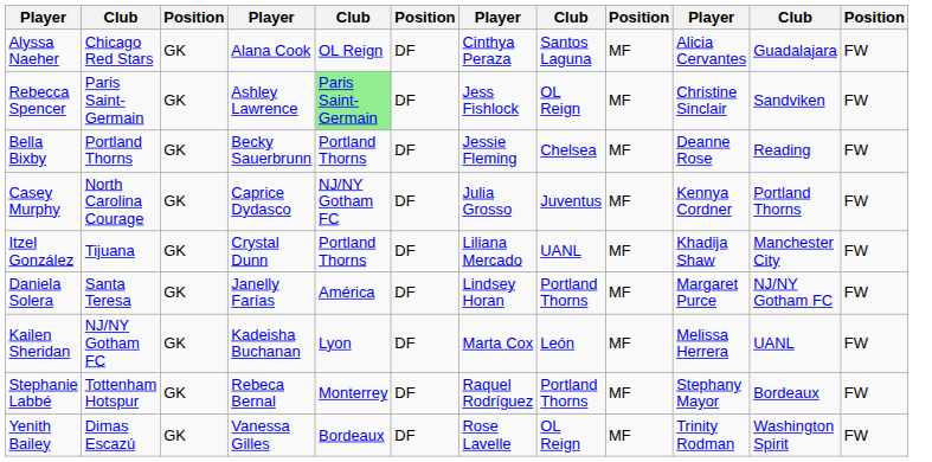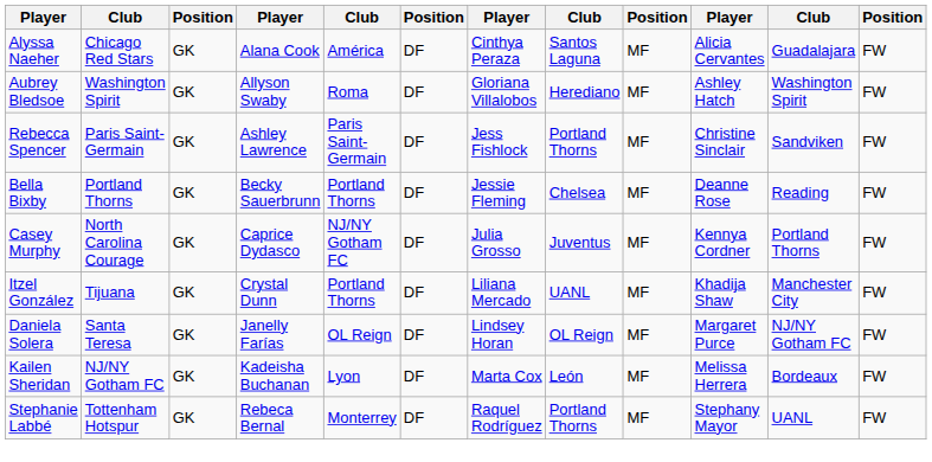Alyssa Naeher | column 5: OL Reign -> América
+ row: Aubrey Bledsoe | Washington Spirit | GK | Allyson Swaby | Roma | DF | Gloriana Villalobos | Herediano | MF | Ashley Hatch | Washington Spirit | FW
Rebecca Spencer | column 5: lightgreen background -> no background
Rebecca Spencer | column 8: OL Reign -> Portland Thorns
Daniela Solera | column 5: América -> OL Reign
Daniela Solera | column 8: Portland Thorns -> OL Reign
Kailen Sheridan | column 11: UANL -> Bordeaux
Stephanie Labbé | column 11: Bordeaux -> UANL
- row: Yenith Bailey | Dimas Escazú | GK | Vanessa Gilles | Bordeaux | DF | Rose Lavelle | OL Reign | MF | Trinity Rodman | Washington Spirit | FW
